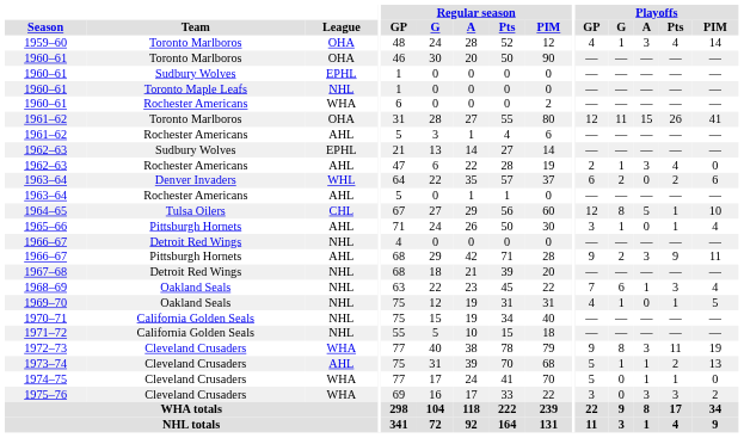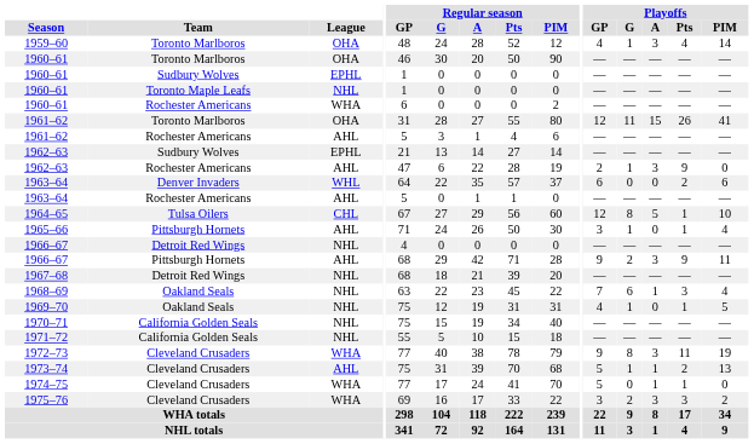1962–63 / Rochester Americans | Playoffs / Pts: 4 -> 9
1963–64 / Denver Invaders | Playoffs / G: 2 -> 0
1975–76 | Playoffs / G: 0 -> 2
